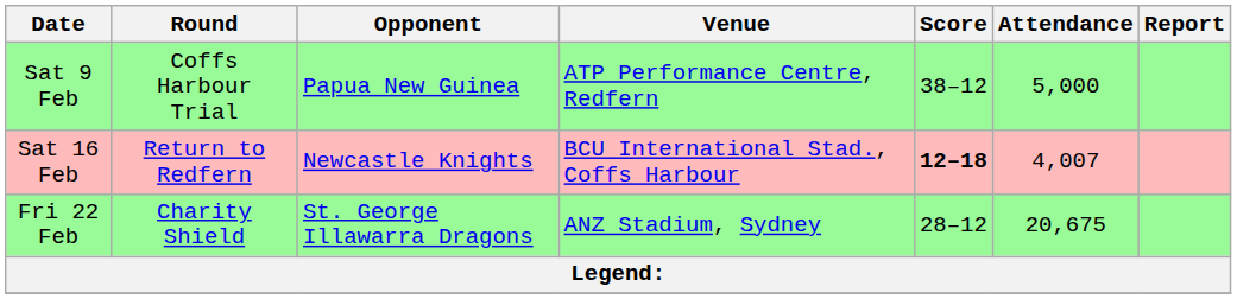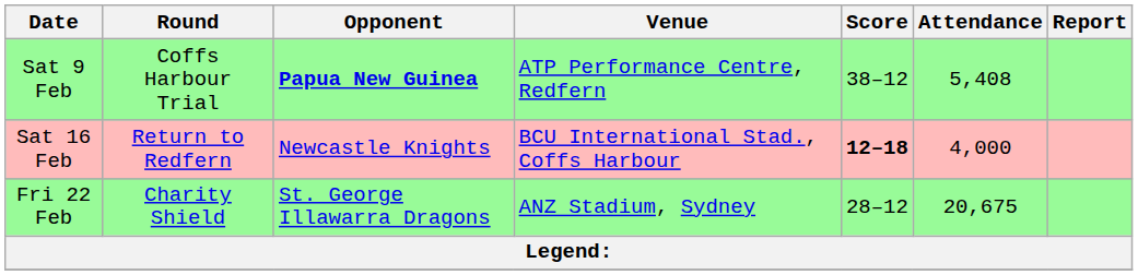Sat 9 Feb | Opponent: normal -> bold
Sat 9 Feb | Attendance: 5,000 -> 5,408
Sat 16 Feb | Attendance: 4,007 -> 4,000
